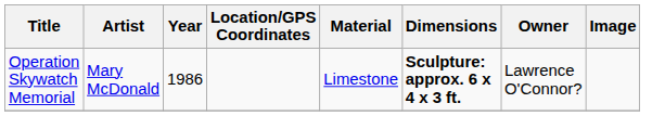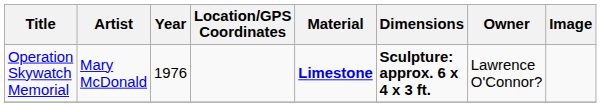Operation Skywatch Memorial | Year: 1986 -> 1976
Operation Skywatch Memorial | Material: normal -> bold
